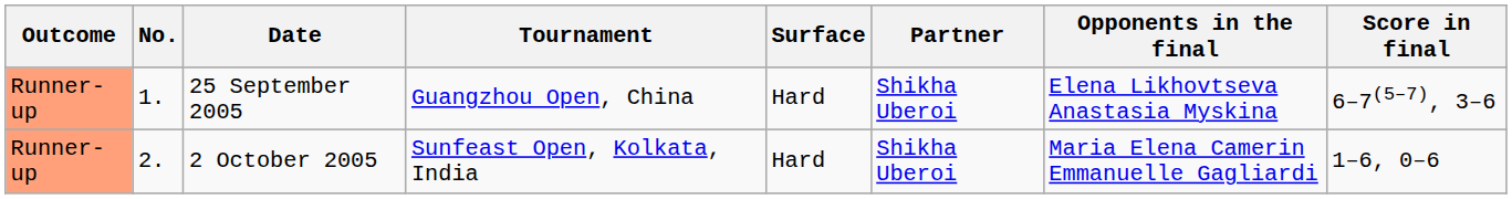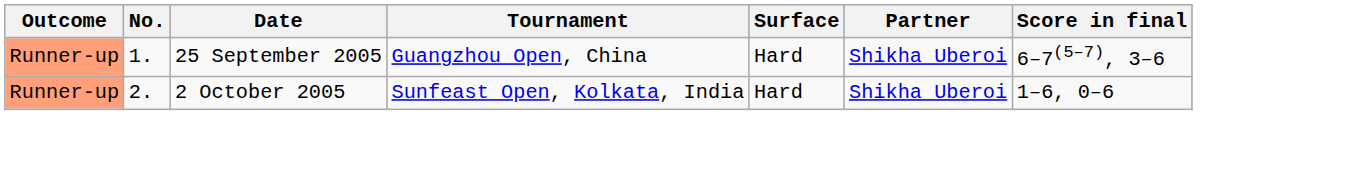- column: Opponents in the final | Elena Likhovtseva Anastasia Myskina | Maria Elena Camerin Emmanuelle Gagliardi
